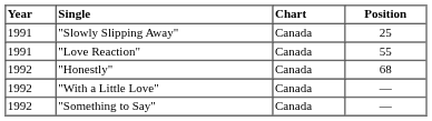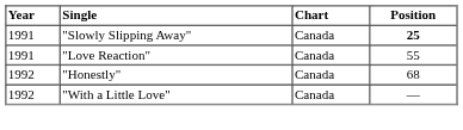"Slowly Slipping Away" | Position: normal -> bold
- row: 1992 | "Something to Say" | Canada | —
